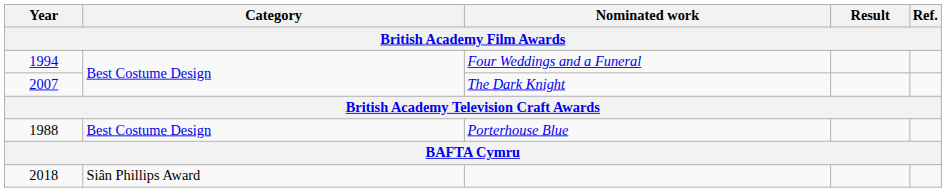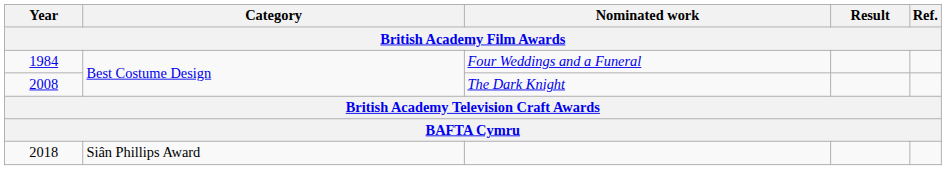Four Weddings and a Funeral | Year: 1994 -> 1984
The Dark Knight | Year: 2007 -> 2008
- row: 1988 | Best Costume Design | Porterhouse Blue
